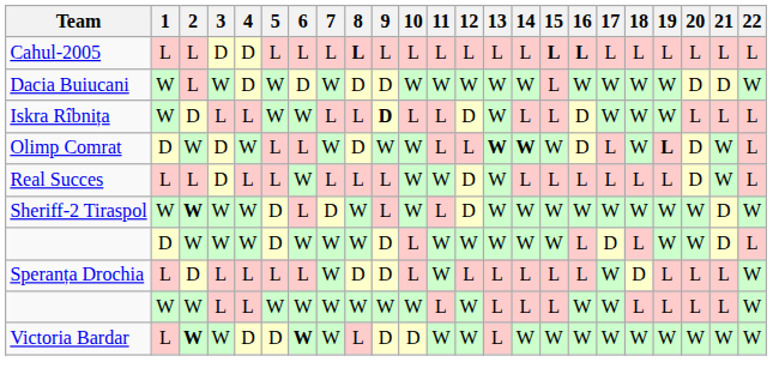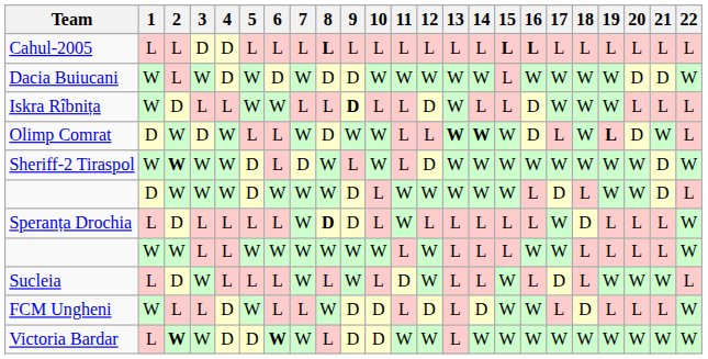- row: Real Succes | L | L | D | L | L | W | L | L | L | W | W | D | W | L | L | L | L | L | L | D | W | L
Speranța Drochia | 8: normal -> bold
+ row: Sucleia | L | D | W | L | L | L | W | L | W | L | D | W | L | L | W | L | D | L | W | W | W | L
+ row: FCM Ungheni | W | L | L | D | W | L | L | W | D | D | L | D | L | D | W | W | L | D | L | L | L | W
